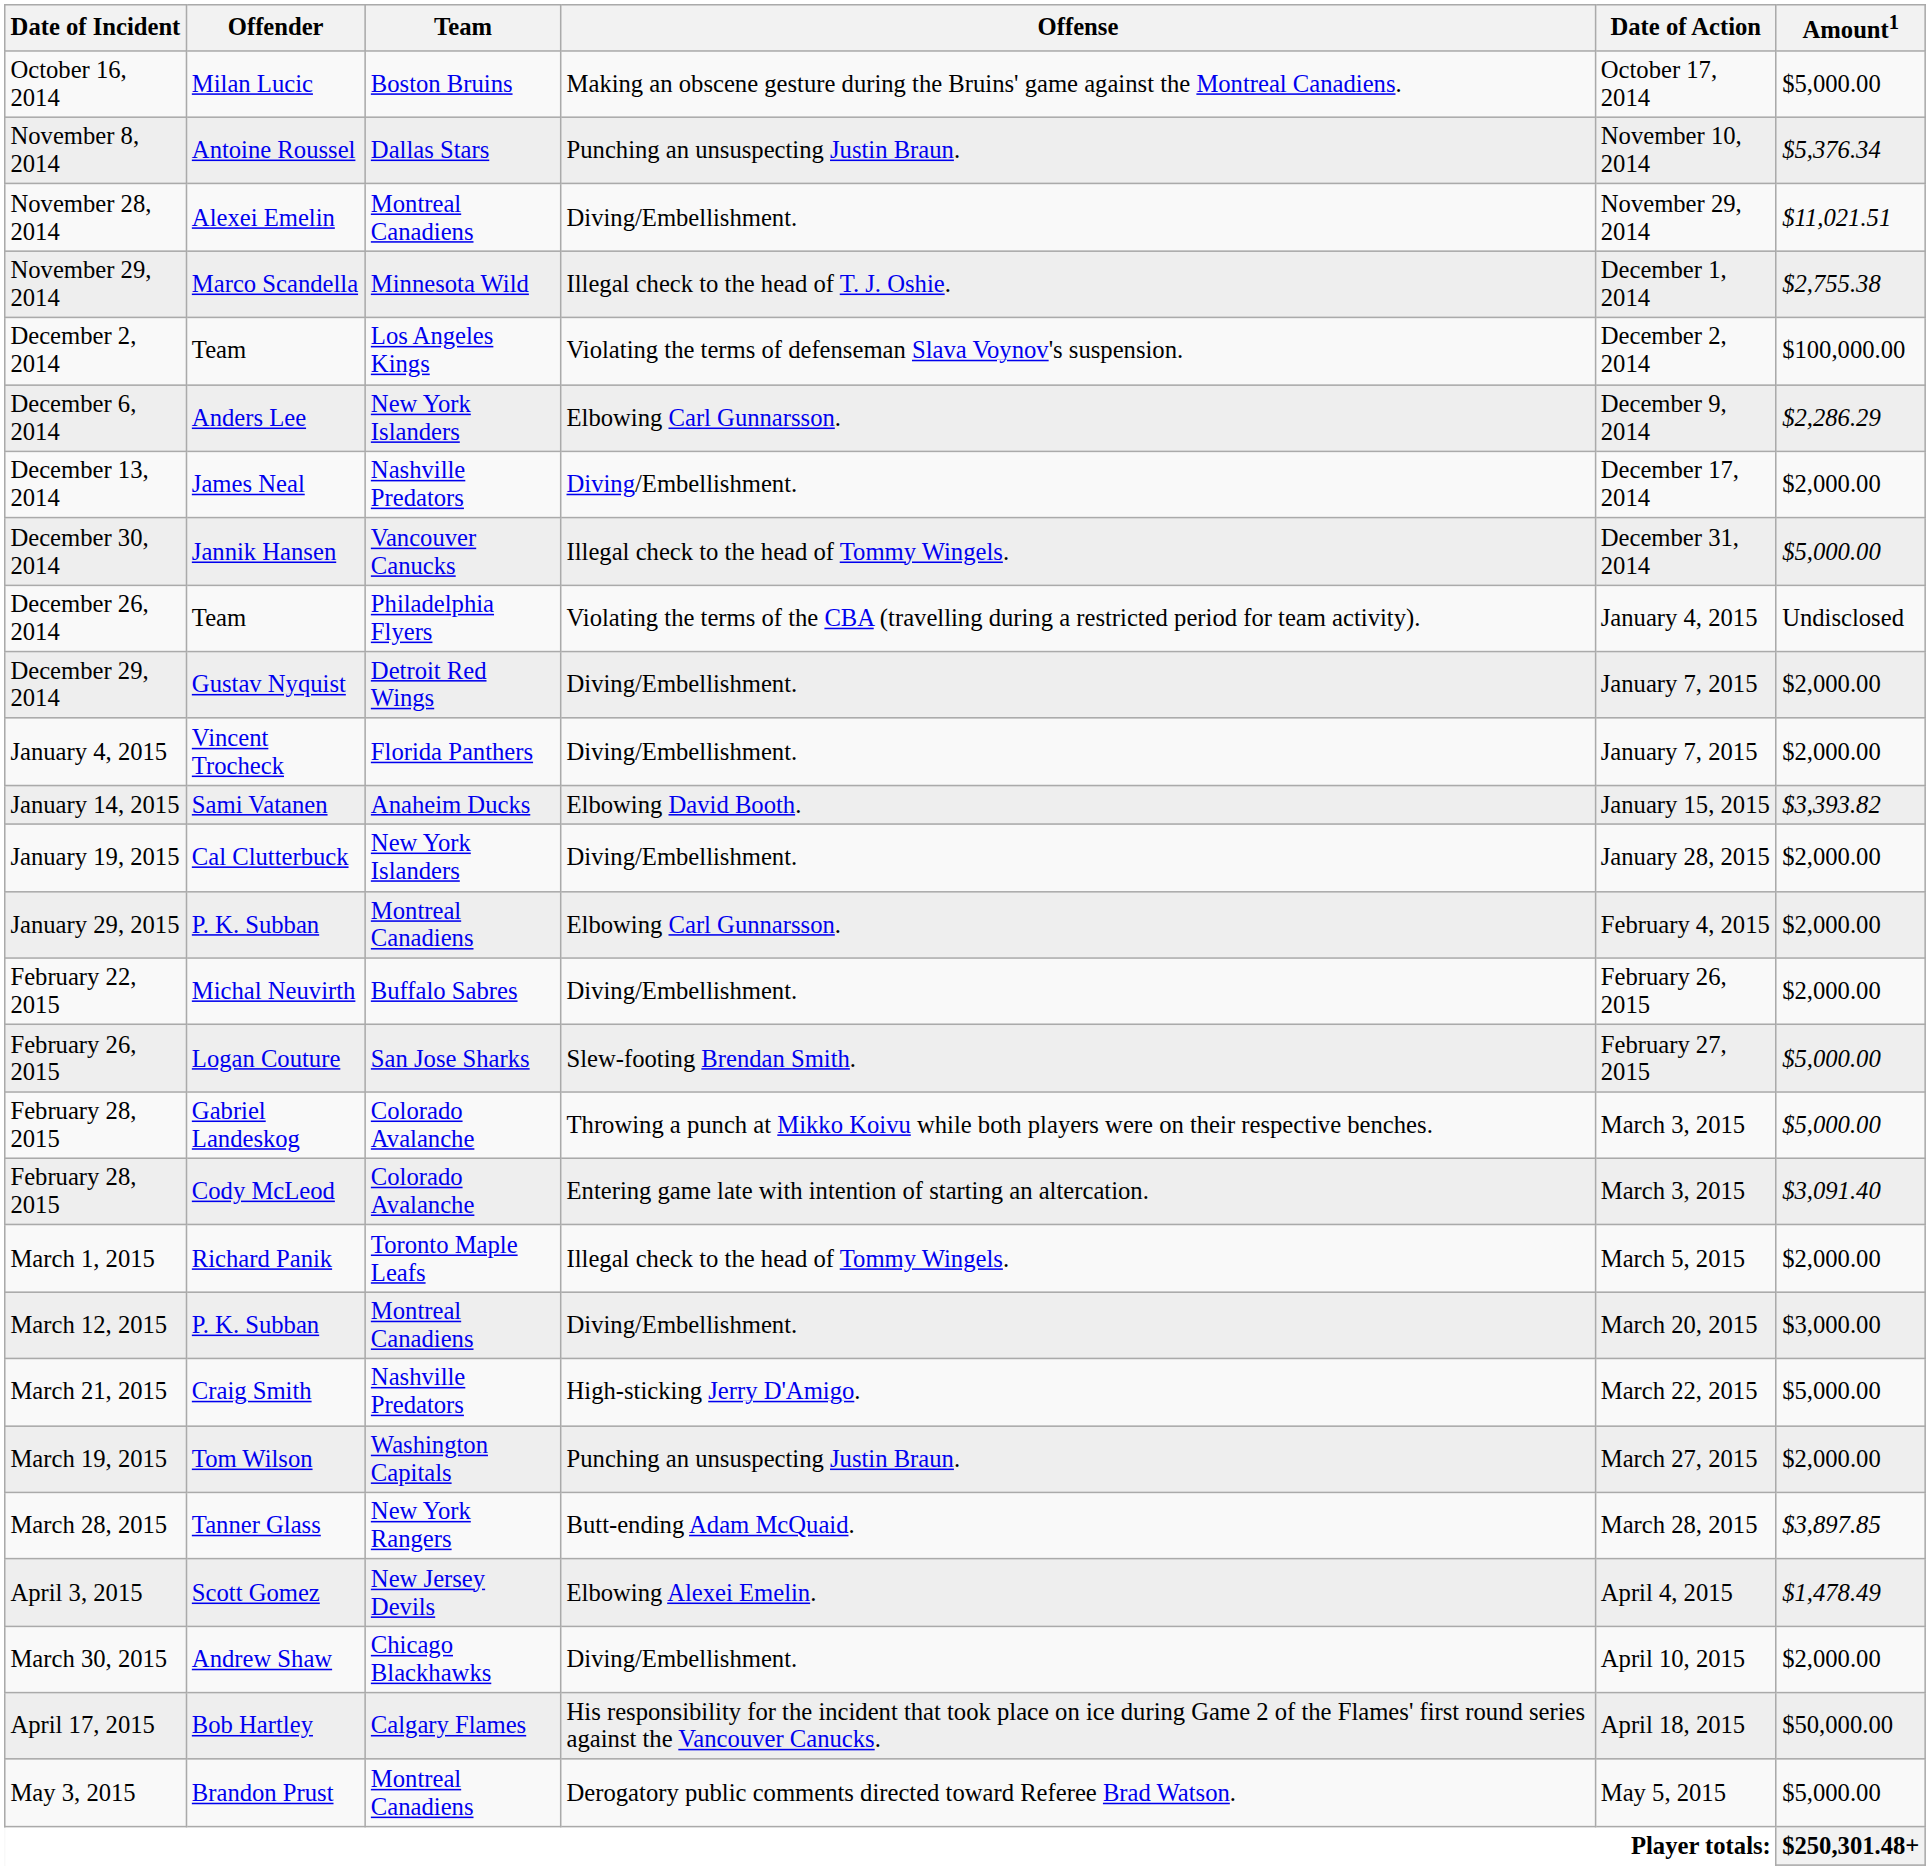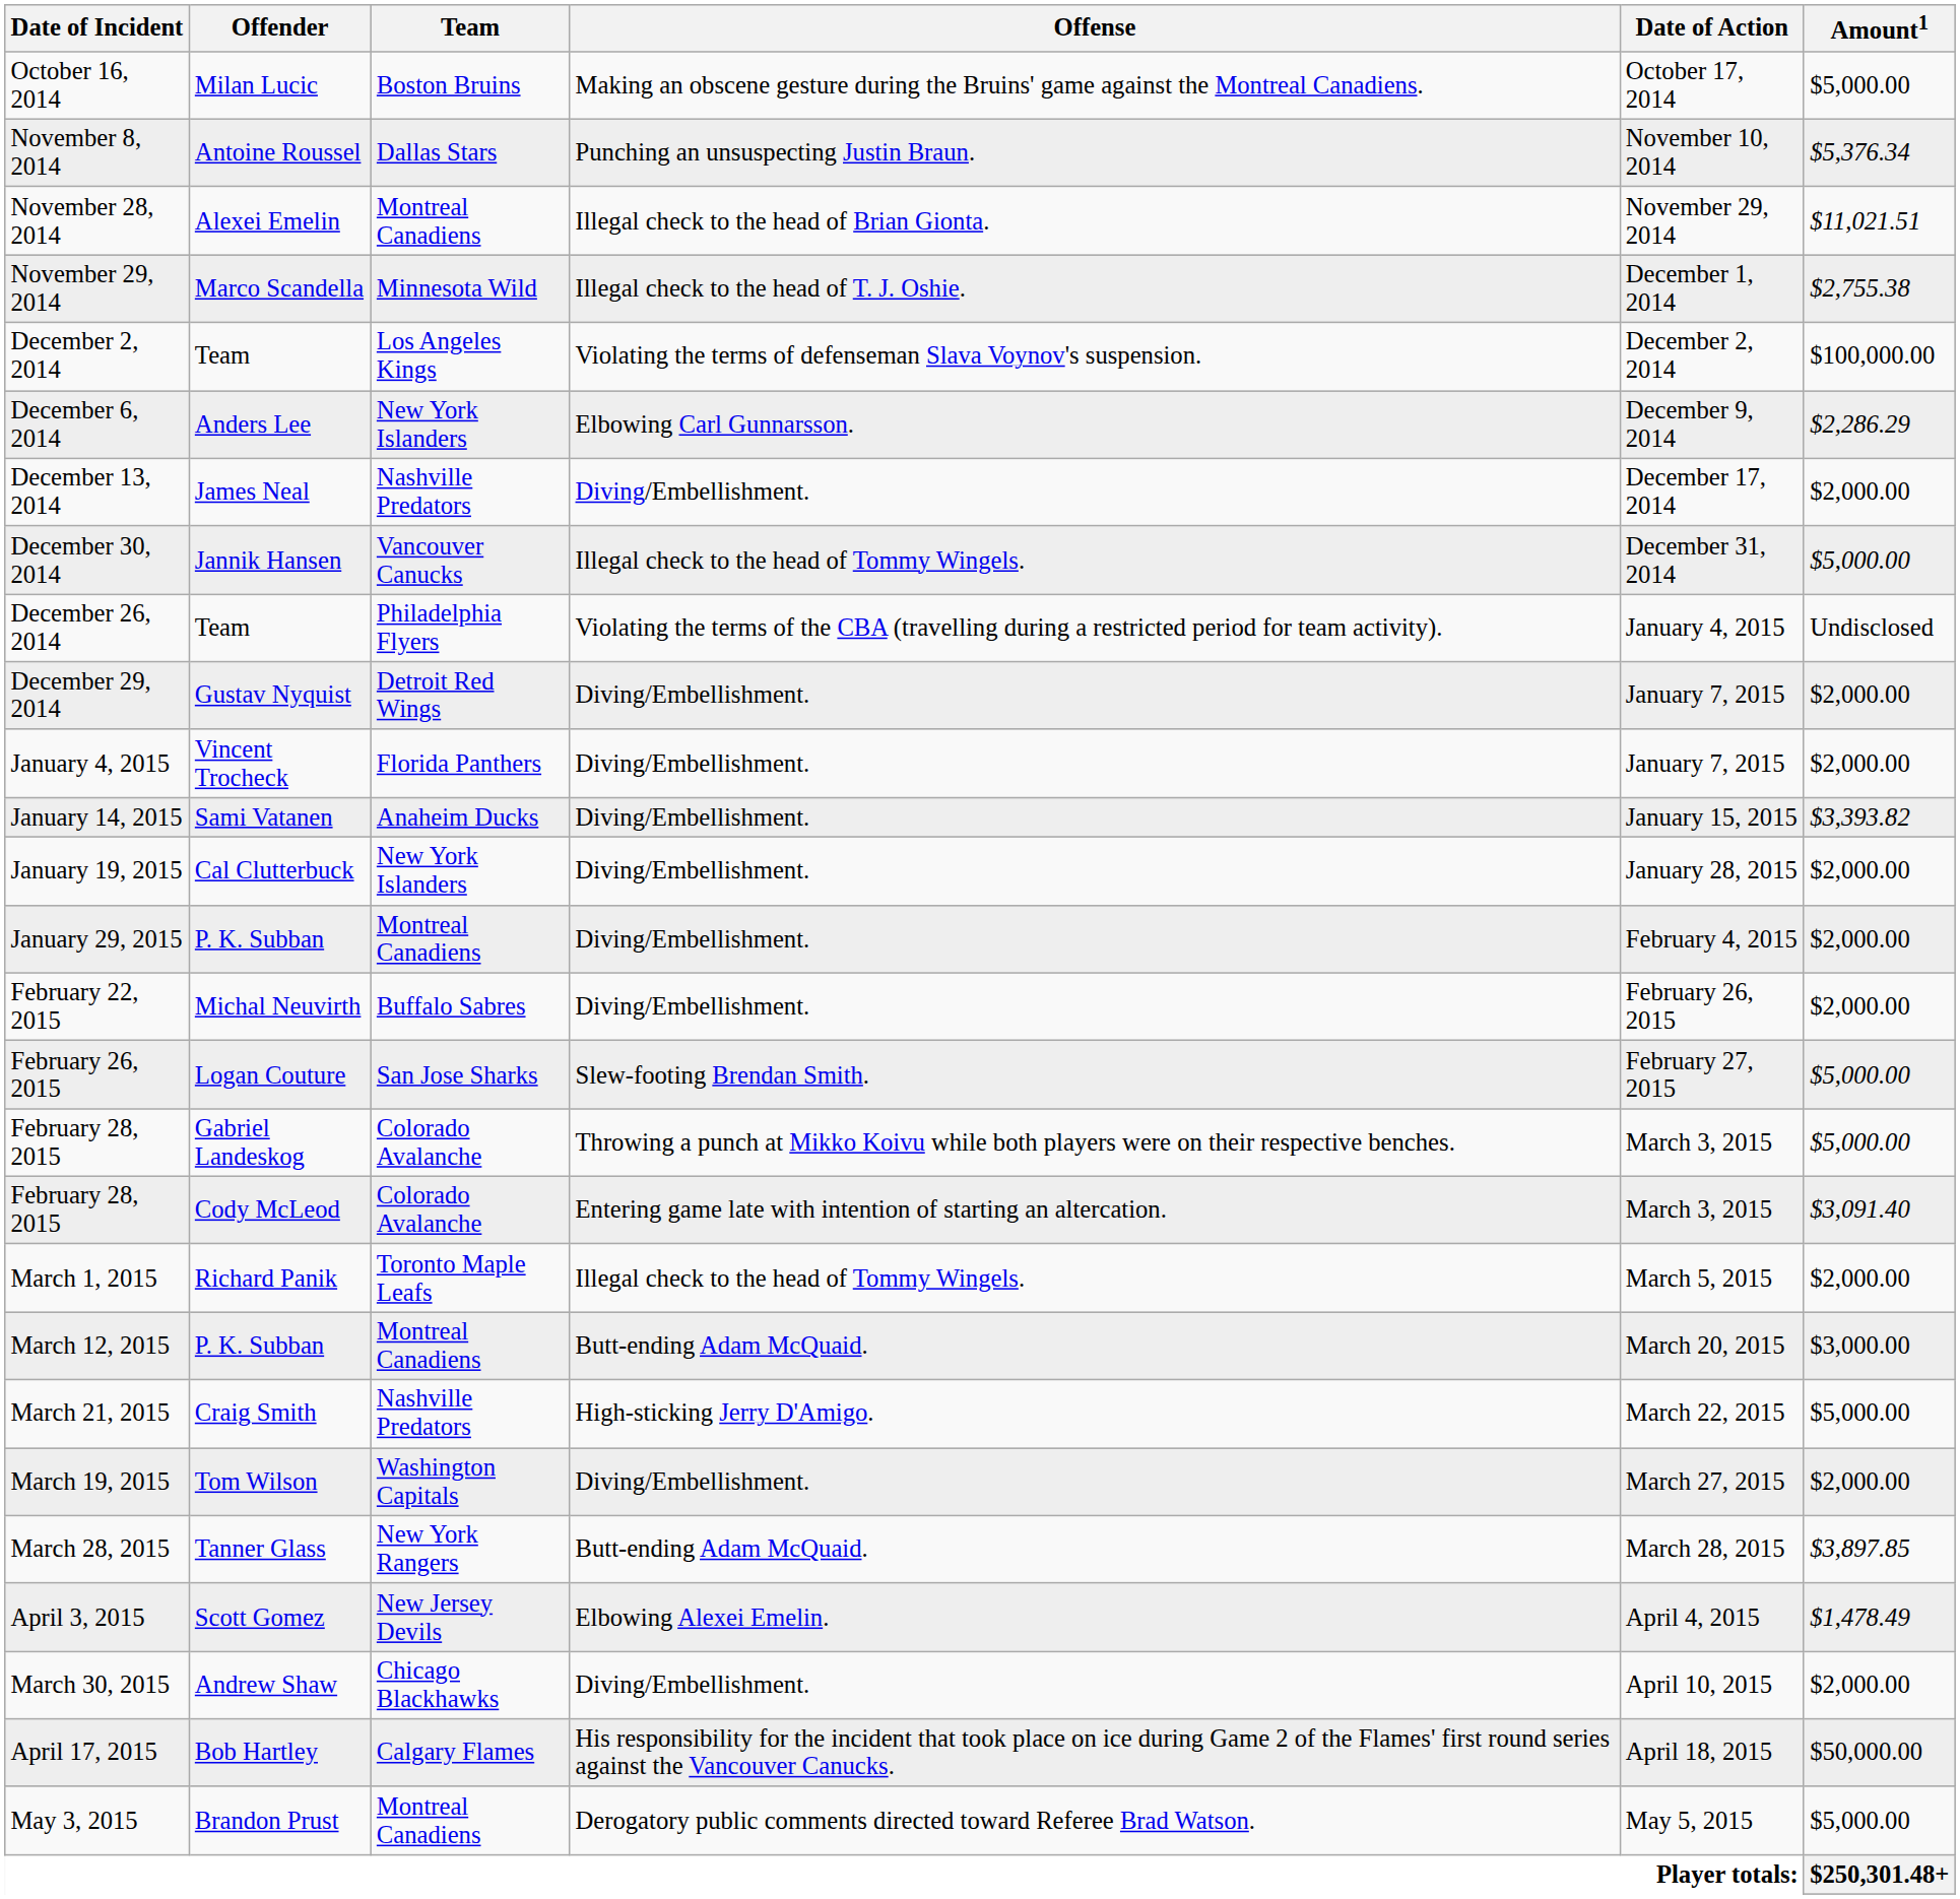November 28, 2014 | Offense: Diving/Embellishment. -> Illegal check to the head of Brian Gionta.
January 14, 2015 | Offense: Elbowing David Booth. -> Diving/Embellishment.
January 29, 2015 | Offense: Elbowing Carl Gunnarsson. -> Diving/Embellishment.
March 12, 2015 | Offense: Diving/Embellishment. -> Butt-ending Adam McQuaid.
March 19, 2015 | Offense: Punching an unsuspecting Justin Braun. -> Diving/Embellishment.
